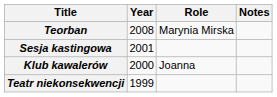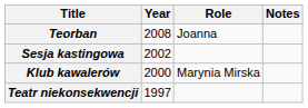Teorban | Role: Marynia Mirska -> Joanna
Sesja kastingowa | Year: 2001 -> 2002
Klub kawalerów | Role: Joanna -> Marynia Mirska
Teatr niekonsekwencji | Year: 1999 -> 1997
